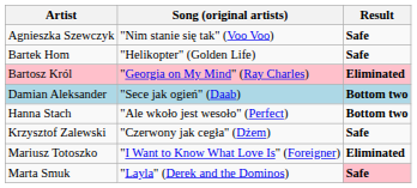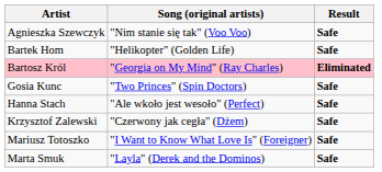- row: Damian Aleksander | "Sece jak ogień" (Daab) | Bottom two
+ row: Gosia Kunc | "Two Princes" (Spin Doctors) | Safe
Hanna Stach | Result: Bottom two -> Safe
Mariusz Totoszko | Result: Eliminated -> Safe
Marta Smuk | Result: pink background -> no background
